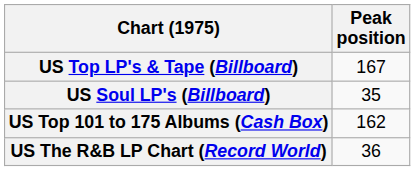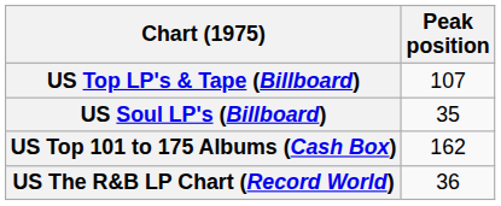US Top LP's & Tape (Billboard) | Peak position: 167 -> 107
